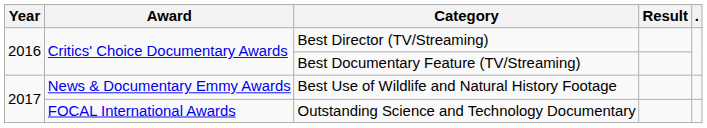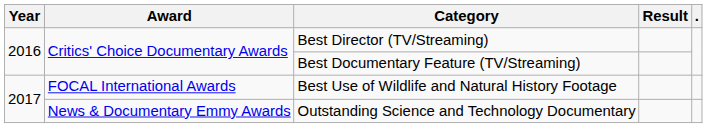Best Use of Wildlife and Natural History Footage | Award: News & Documentary Emmy Awards -> FOCAL International Awards
Outstanding Science and Technology Documentary | Award: FOCAL International Awards -> News & Documentary Emmy Awards
